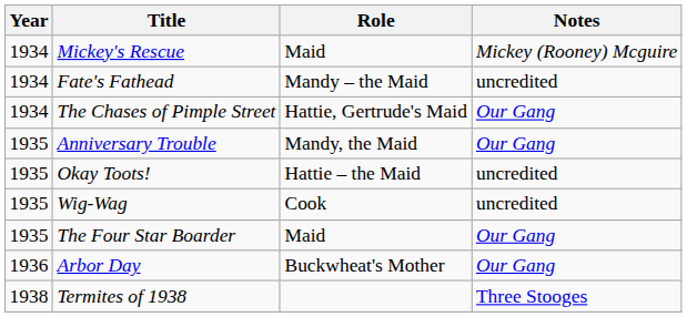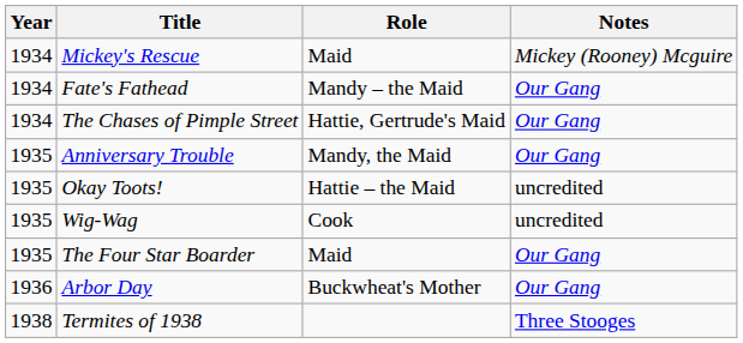Fate's Fathead | Notes: uncredited -> Our Gang
